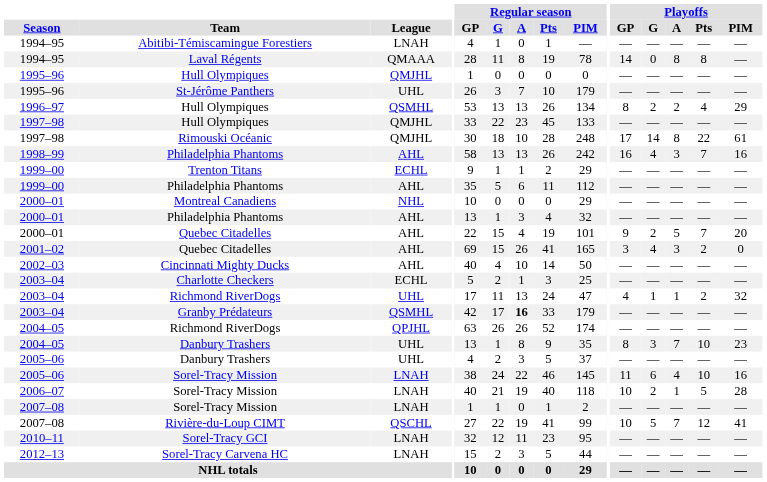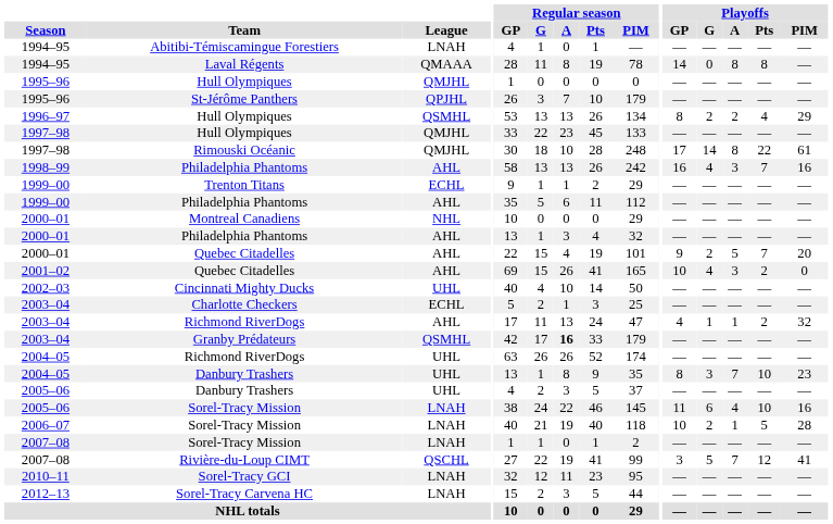St-Jérôme Panthers | League: UHL -> QPJHL
2001–02 / Quebec Citadelles | Playoffs / GP: 3 -> 10
Cincinnati Mighty Ducks | League: AHL -> UHL
2003–04 / Richmond RiverDogs | League: UHL -> AHL
2004–05 / Richmond RiverDogs | League: QPJHL -> UHL
Rivière-du-Loup CIMT | Playoffs / GP: 10 -> 3
